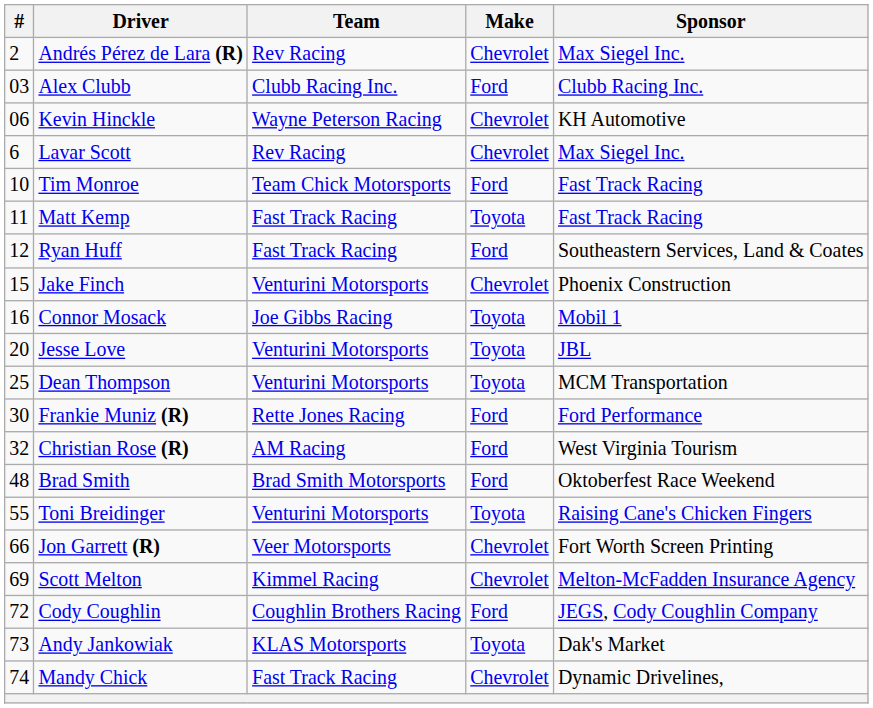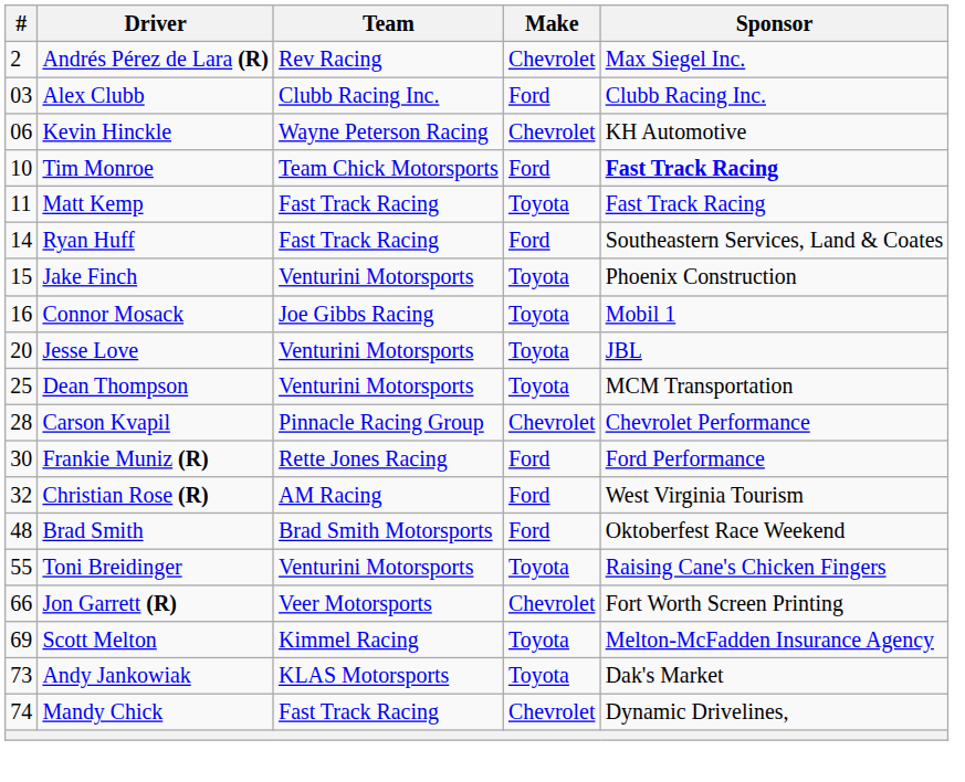- row: 6 | Lavar Scott | Rev Racing | Chevrolet | Max Siegel Inc.
Tim Monroe | Sponsor: normal -> bold
Ryan Huff | #: 12 -> 14
Jake Finch | Make: Chevrolet -> Toyota
+ row: 28 | Carson Kvapil | Pinnacle Racing Group | Chevrolet | Chevrolet Performance
Scott Melton | Make: Chevrolet -> Toyota
- row: 72 | Cody Coughlin | Coughlin Brothers Racing | Ford | JEGS, Cody Coughlin Company
